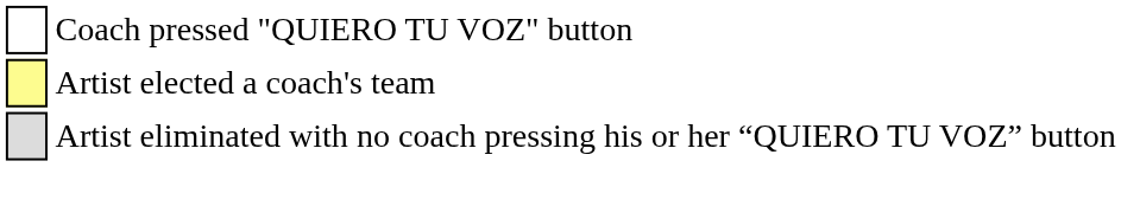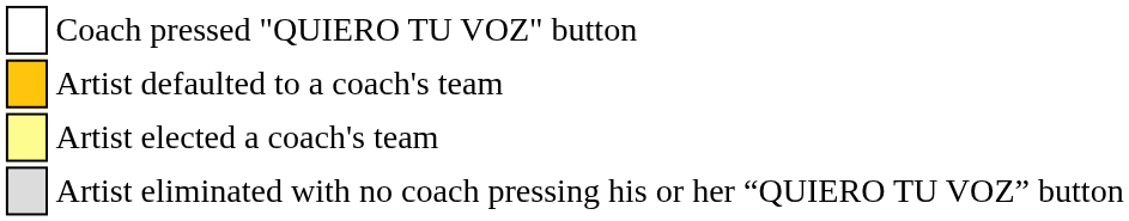+ row: Artist defaulted to a coach's team
